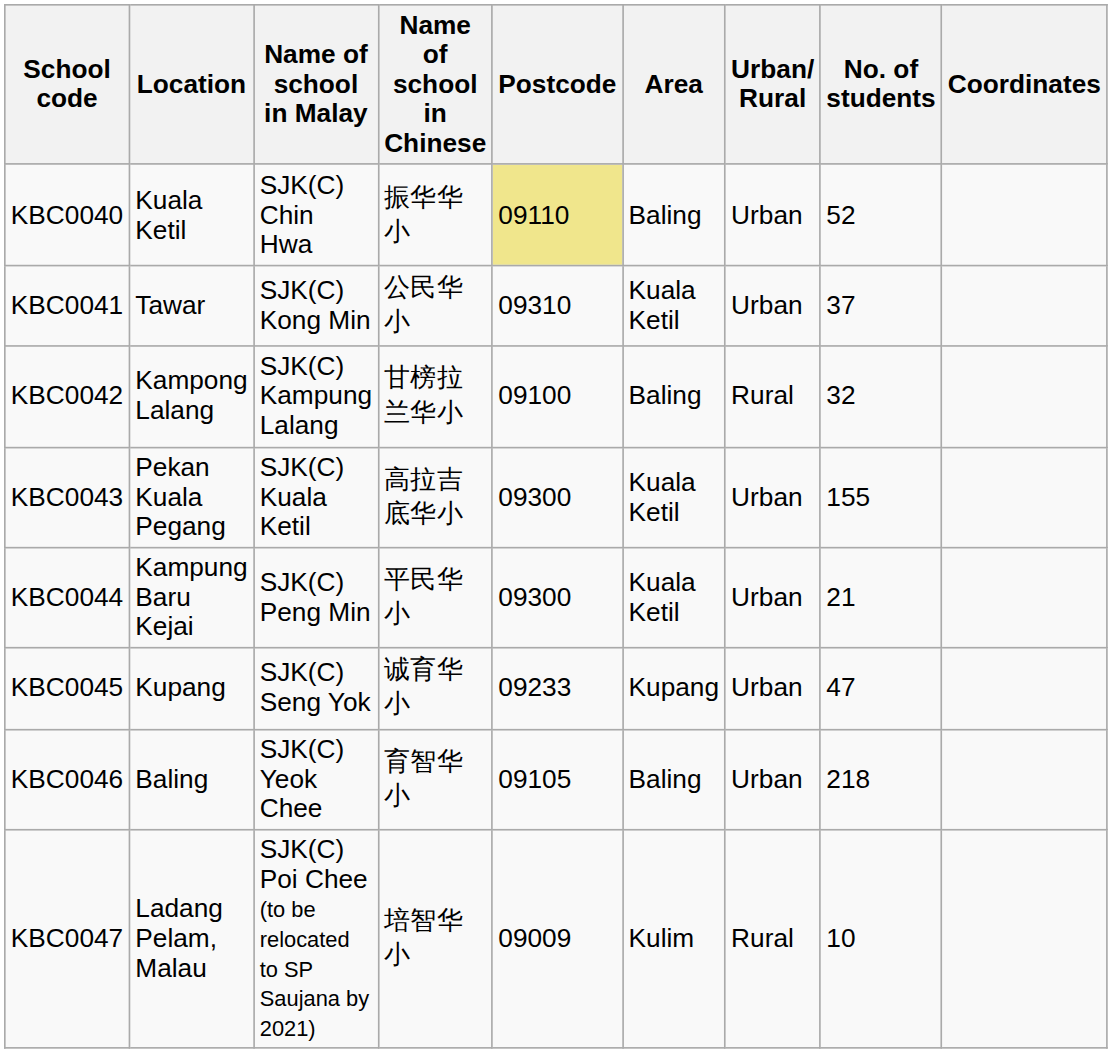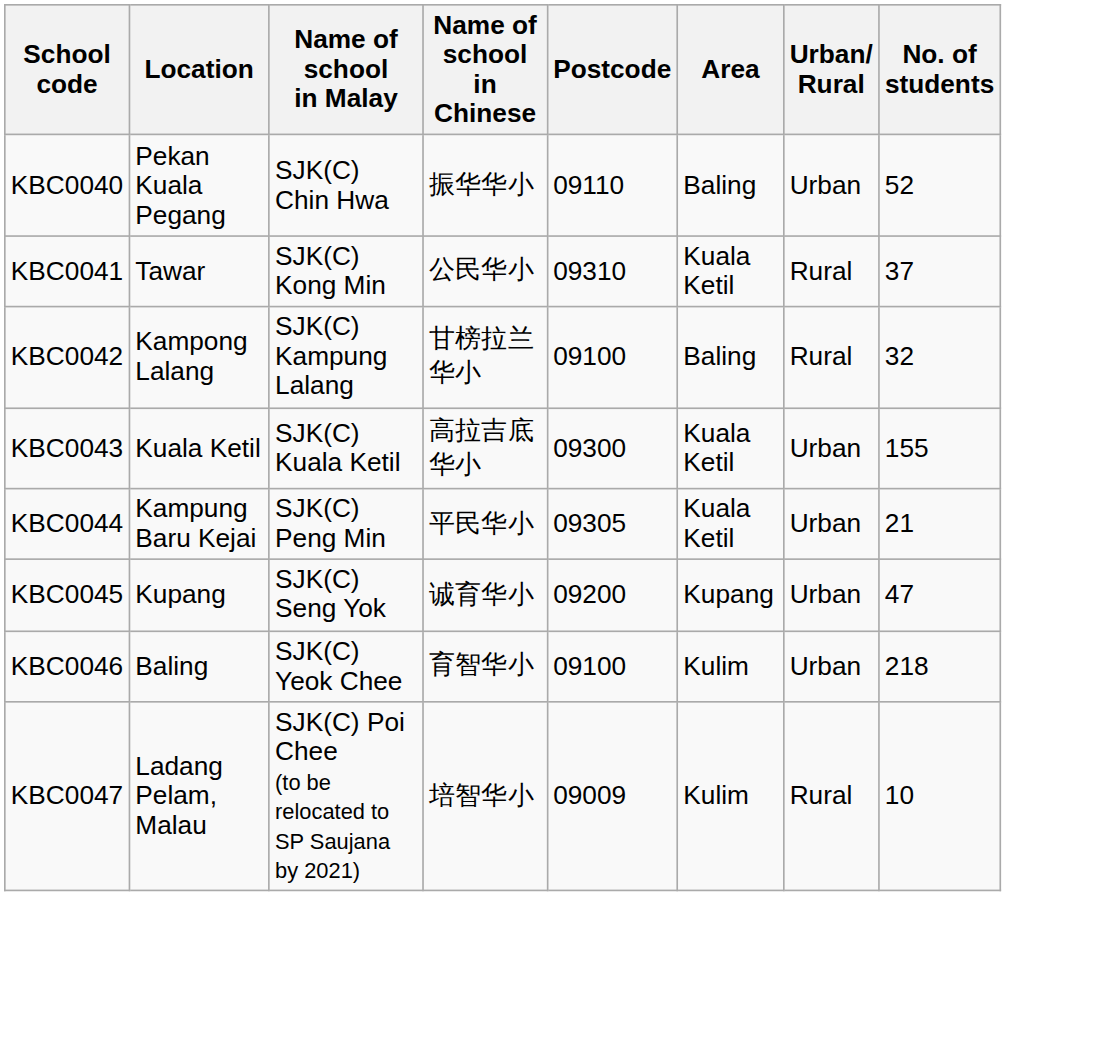- column: Coordinates
KBC0040 | Location: Kuala Ketil -> Pekan Kuala Pegang
KBC0040 | Postcode: khaki background -> no background
KBC0041 | Urban/ Rural: Urban -> Rural
KBC0043 | Location: Pekan Kuala Pegang -> Kuala Ketil
KBC0044 | Postcode: 09300 -> 09305
KBC0045 | Postcode: 09233 -> 09200
KBC0046 | Postcode: 09105 -> 09100
KBC0046 | Area: Baling -> Kulim
